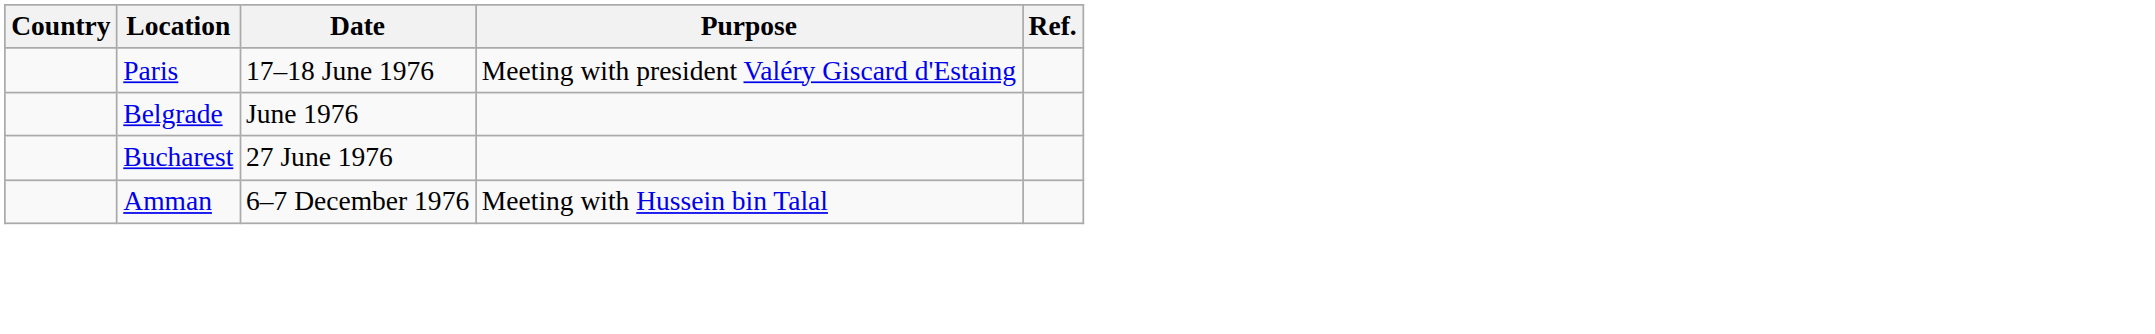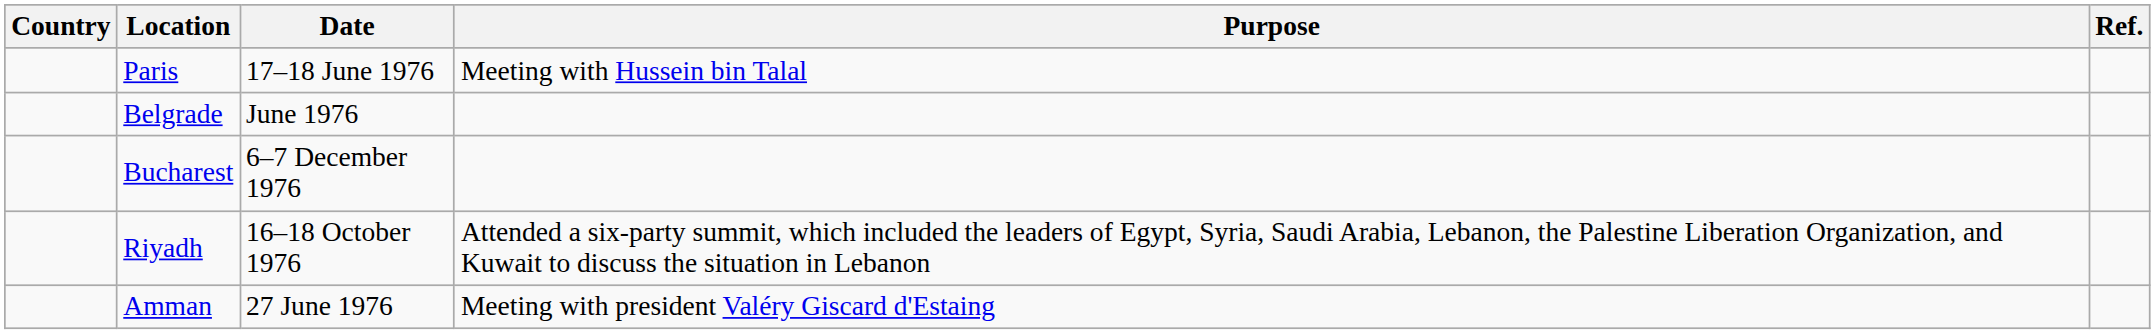Paris | Purpose: Meeting with president Valéry Giscard d'Estaing -> Meeting with Hussein bin Talal
Bucharest | Date: 27 June 1976 -> 6–7 December 1976
+ row: Riyadh | 16–18 October 1976 | Attended a six-party summit, which included the leaders of Egypt, Syria, Saudi Arabia, Lebanon, the Palestine Liberation Organization, and Kuwait to discuss the situation in Lebanon
Amman | Date: 6–7 December 1976 -> 27 June 1976
Amman | Purpose: Meeting with Hussein bin Talal -> Meeting with president Valéry Giscard d'Estaing
